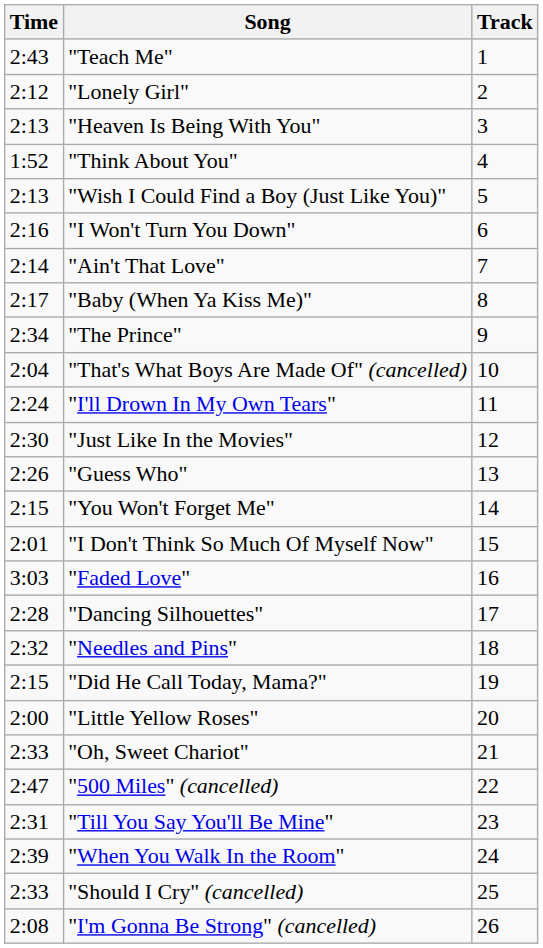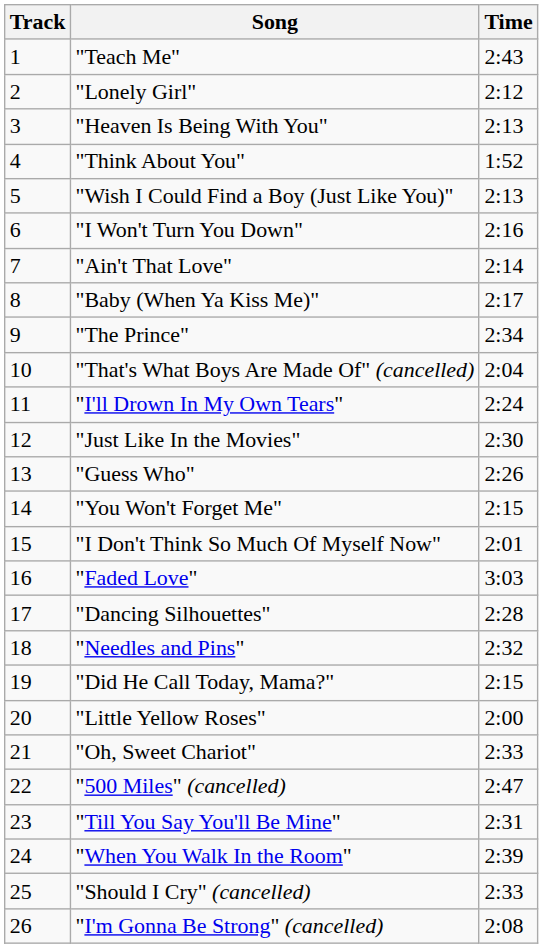columns swapped: Track <-> Time
